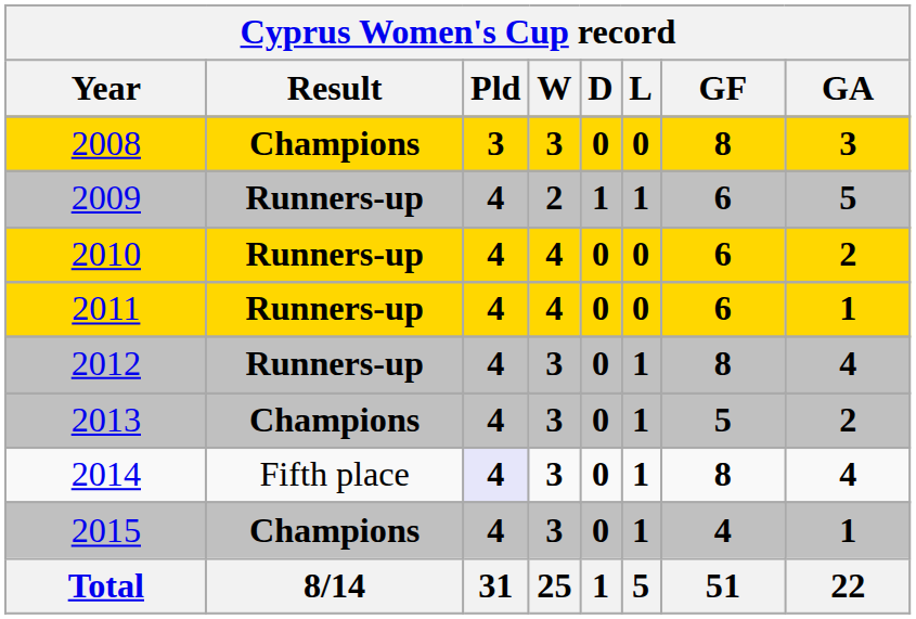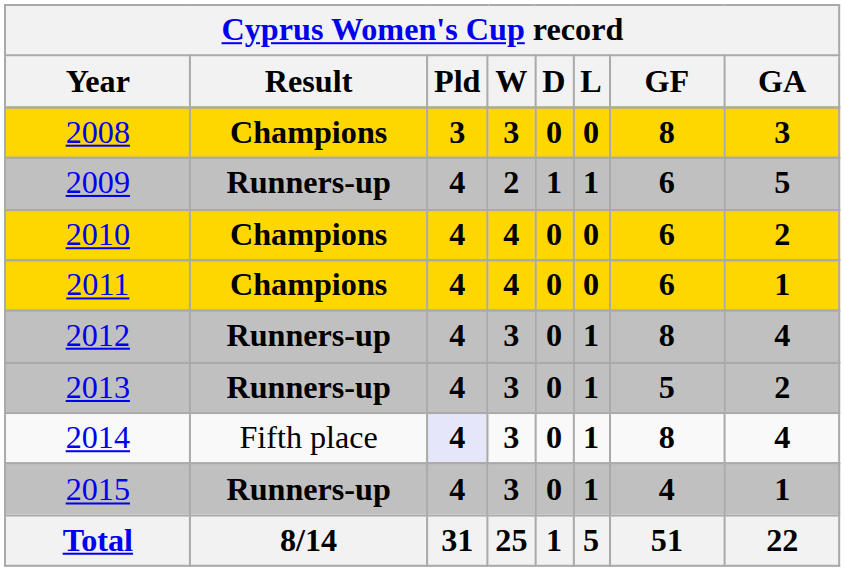2010 | Result: Runners-up -> Champions
2011 | Result: Runners-up -> Champions
2013 | Result: Champions -> Runners-up
2015 | Result: Champions -> Runners-up
